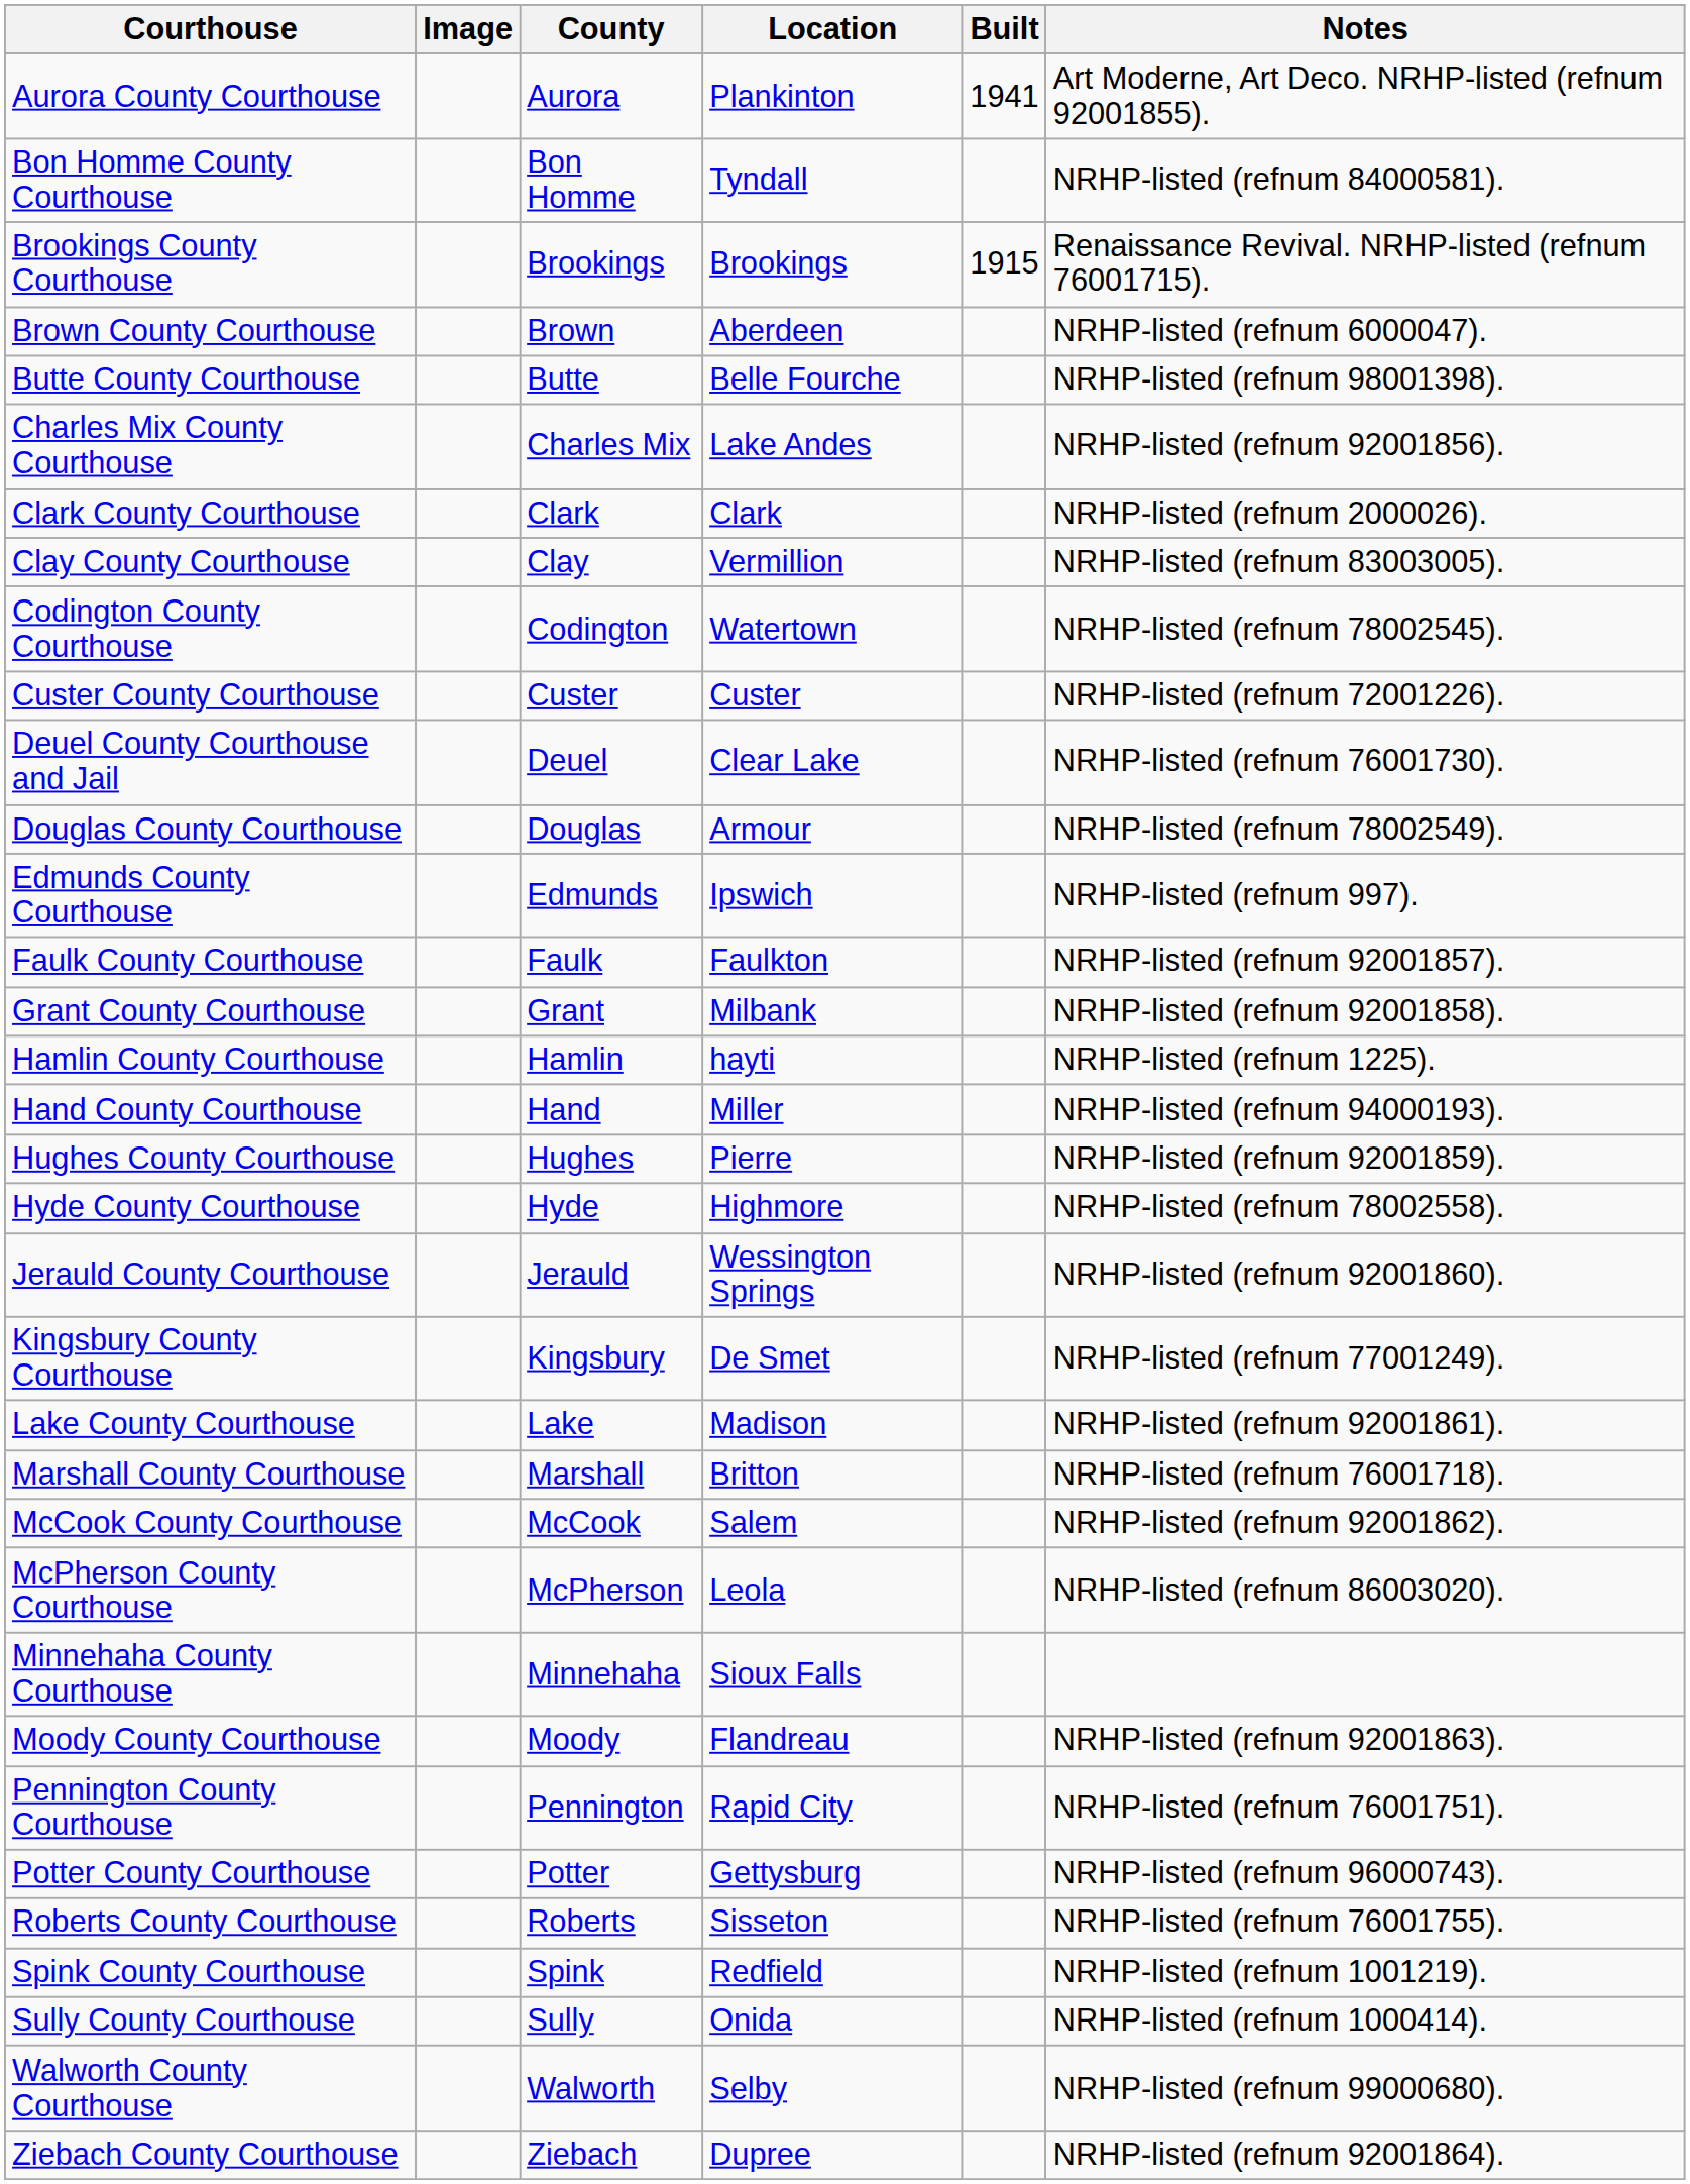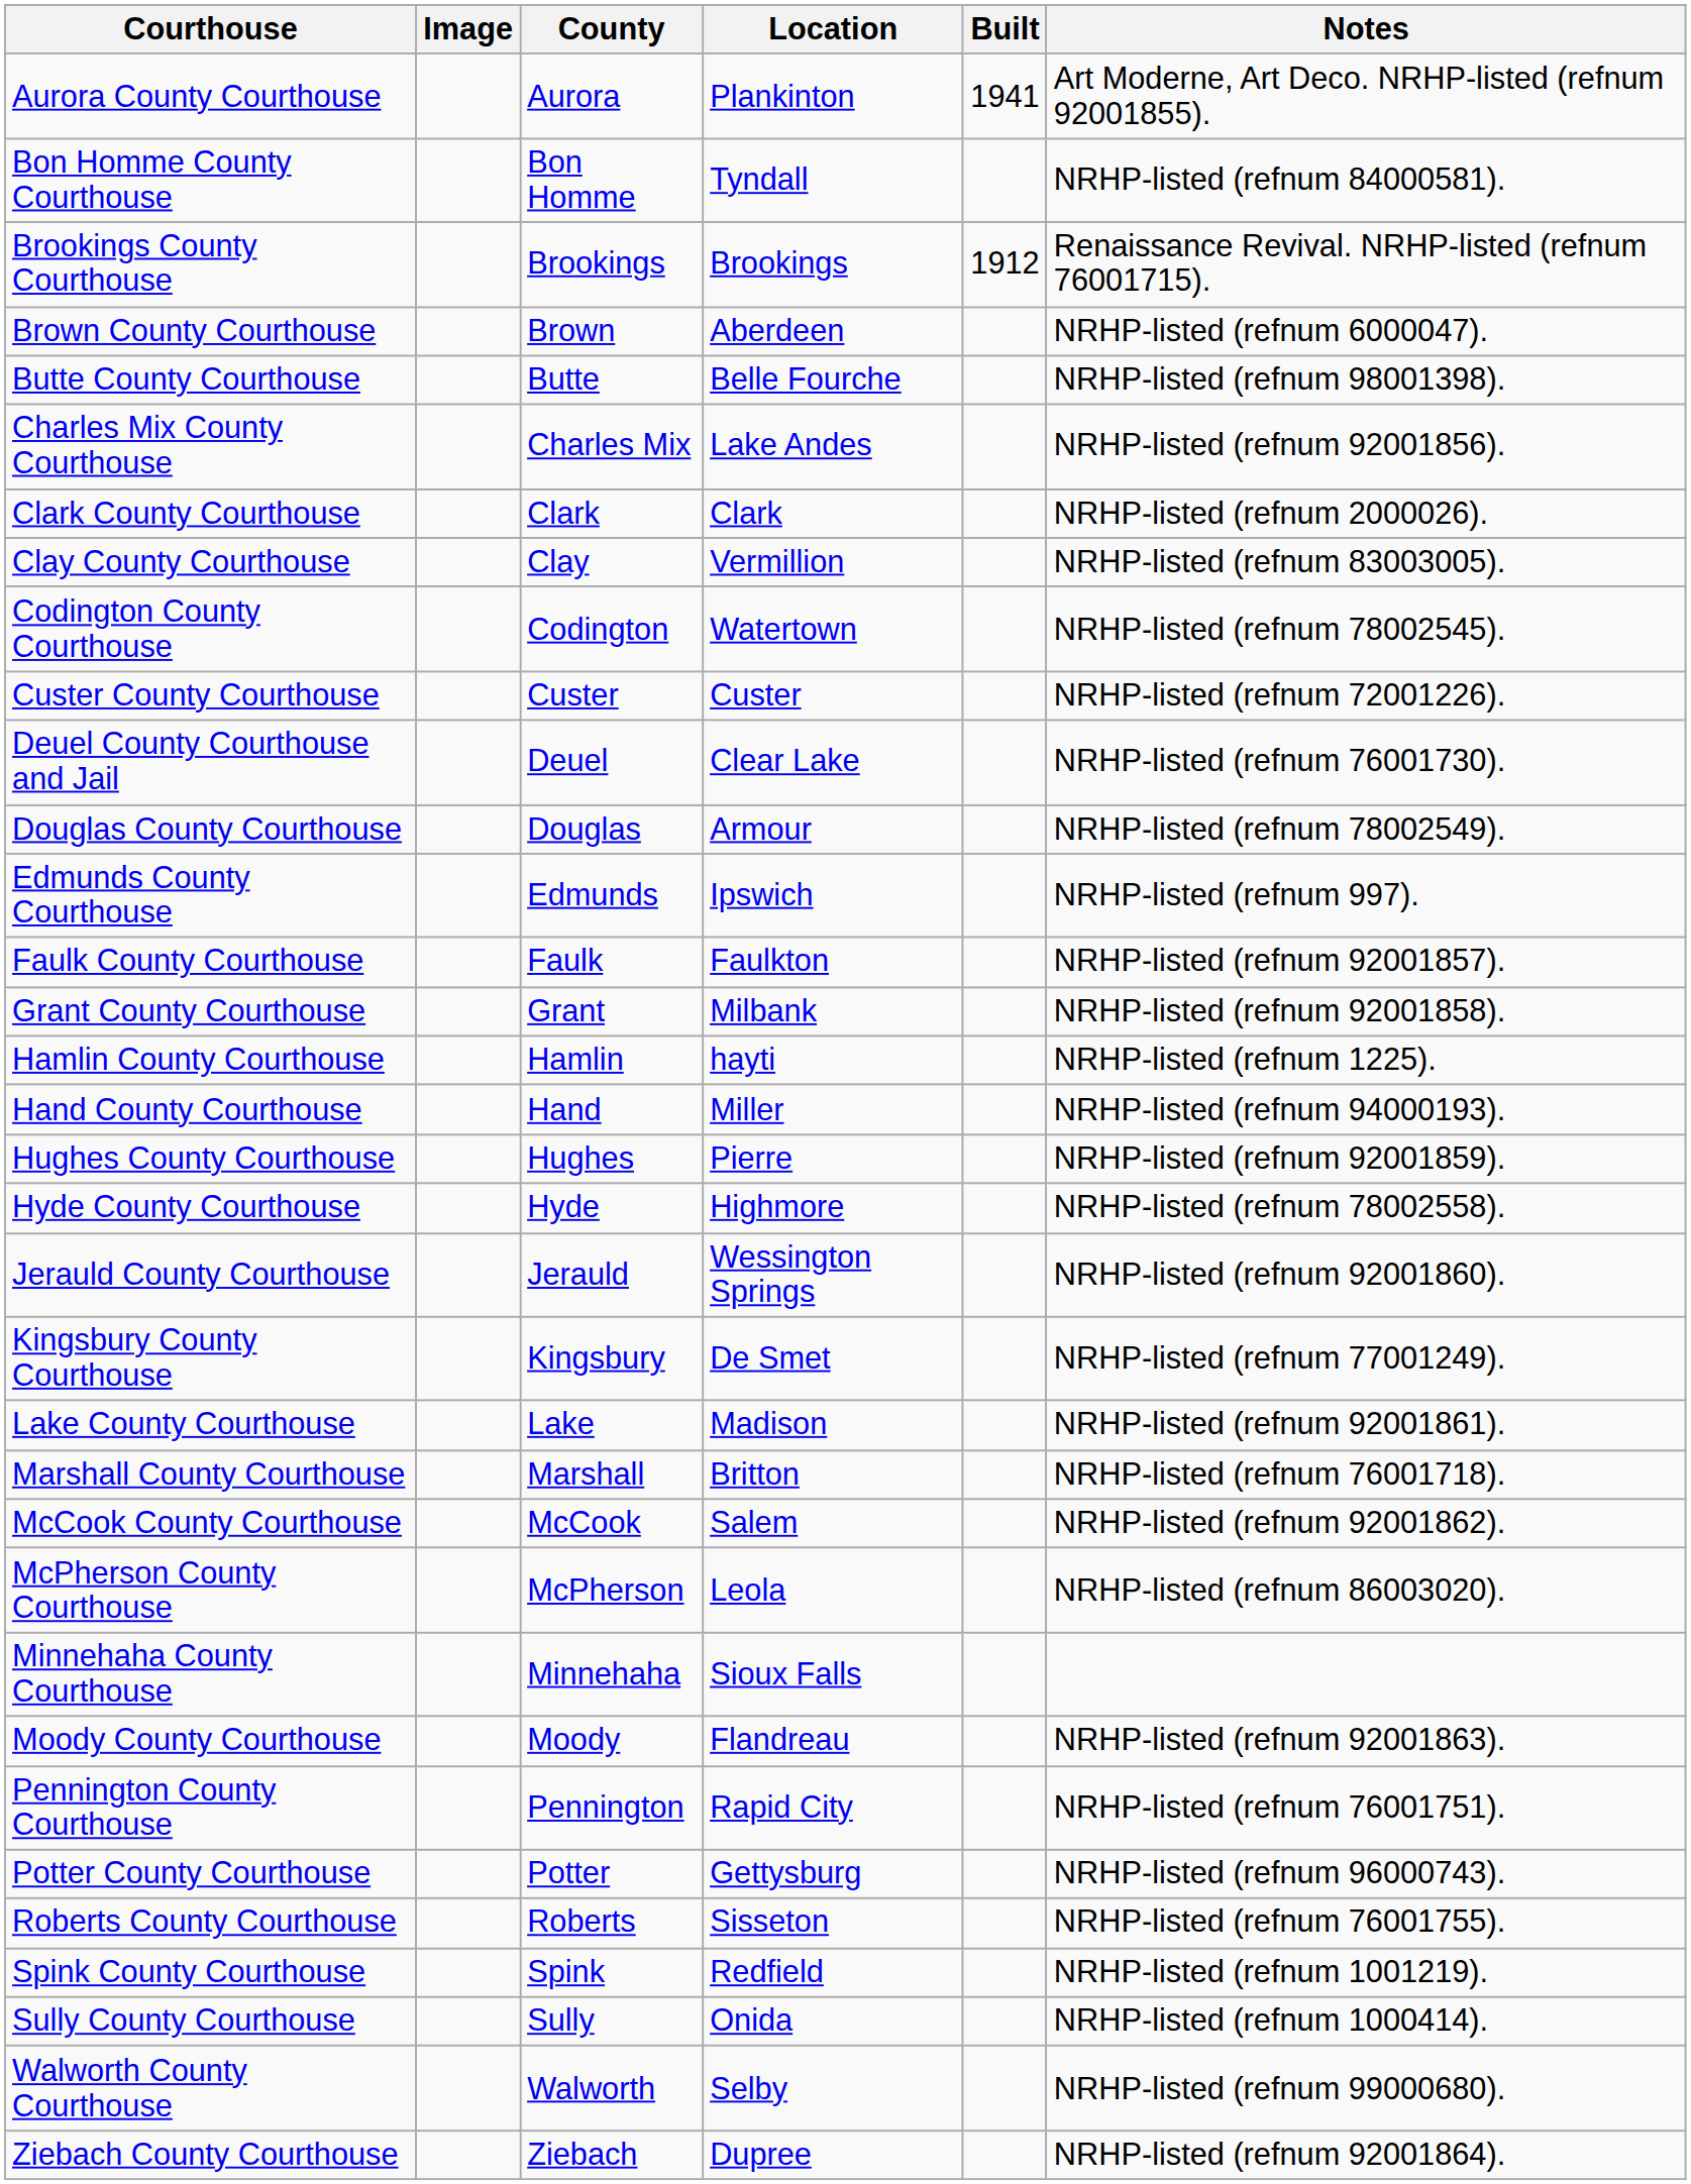Brookings County Courthouse | Built: 1915 -> 1912
